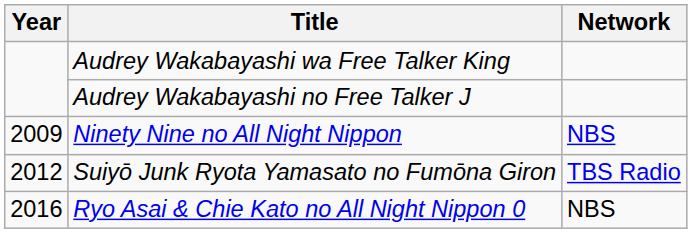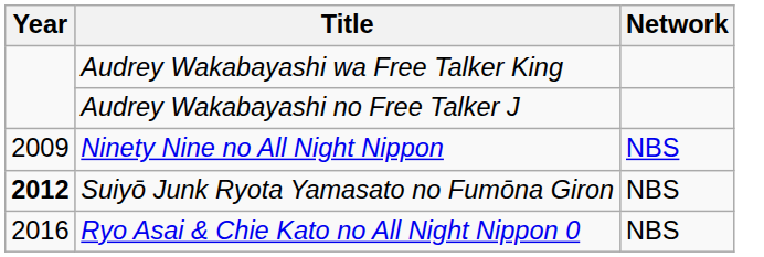Suiyō Junk Ryota Yamasato no Fumōna Giron | Year: normal -> bold
Suiyō Junk Ryota Yamasato no Fumōna Giron | Network: TBS Radio -> NBS
